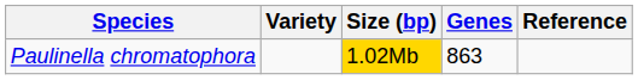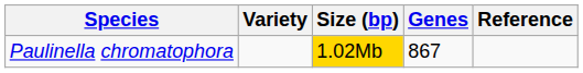Paulinella chromatophora | Genes: 863 -> 867
